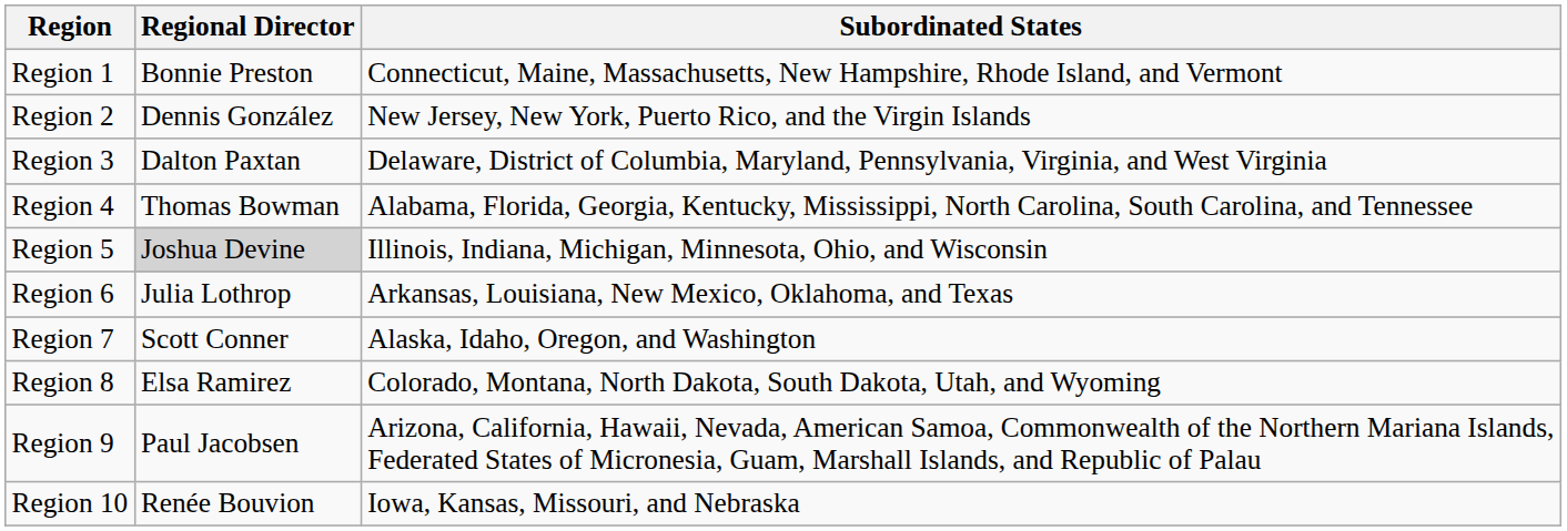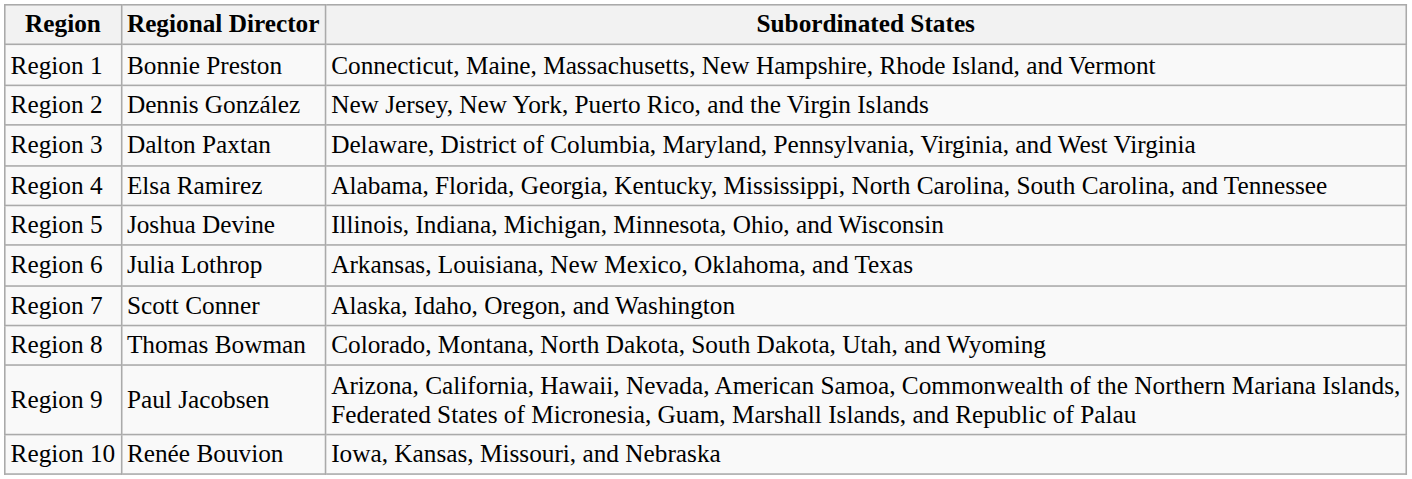Region 4 | Regional Director: Thomas Bowman -> Elsa Ramirez
Region 5 | Regional Director: lightgrey background -> no background
Region 8 | Regional Director: Elsa Ramirez -> Thomas Bowman
